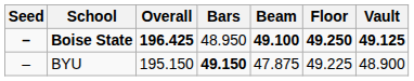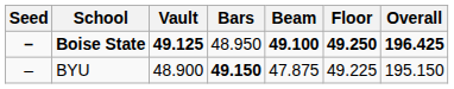columns swapped: Vault <-> Overall
